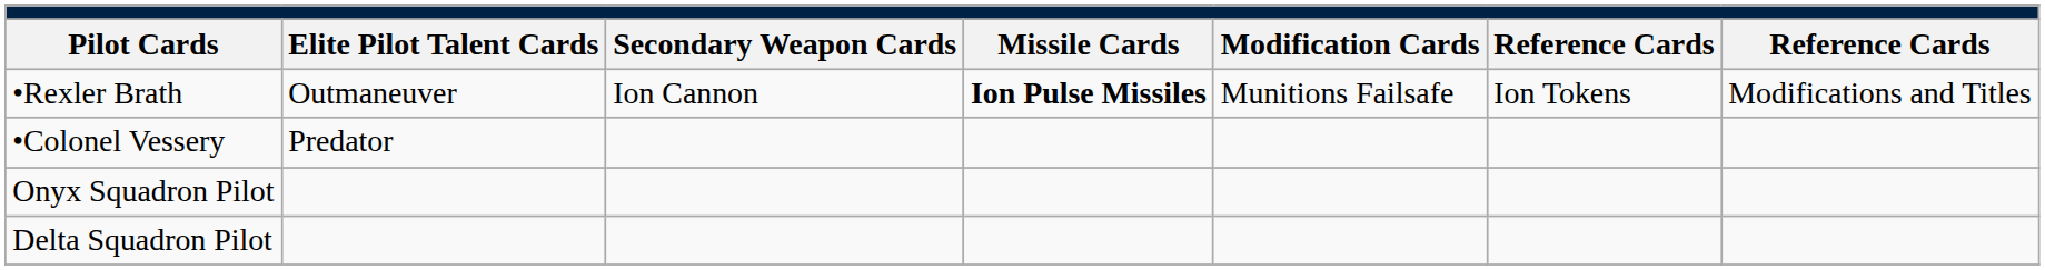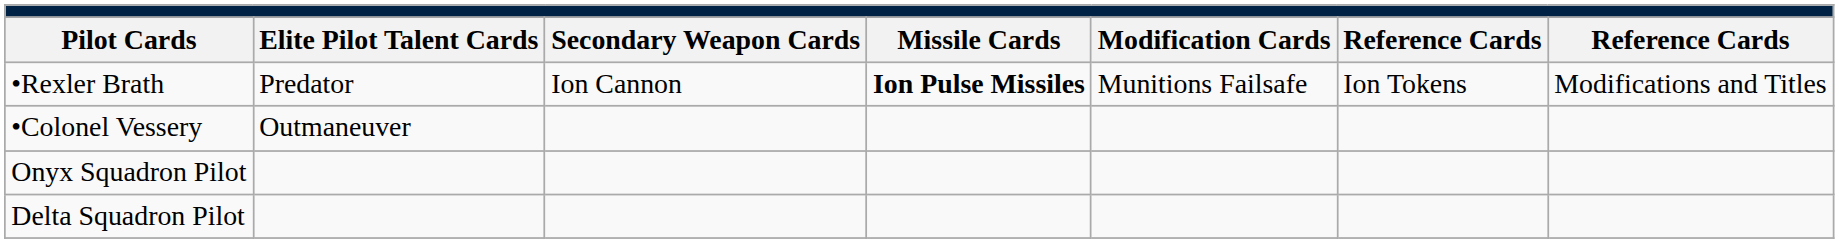•Rexler Brath | column 2: Outmaneuver -> Predator
•Colonel Vessery | column 2: Predator -> Outmaneuver
